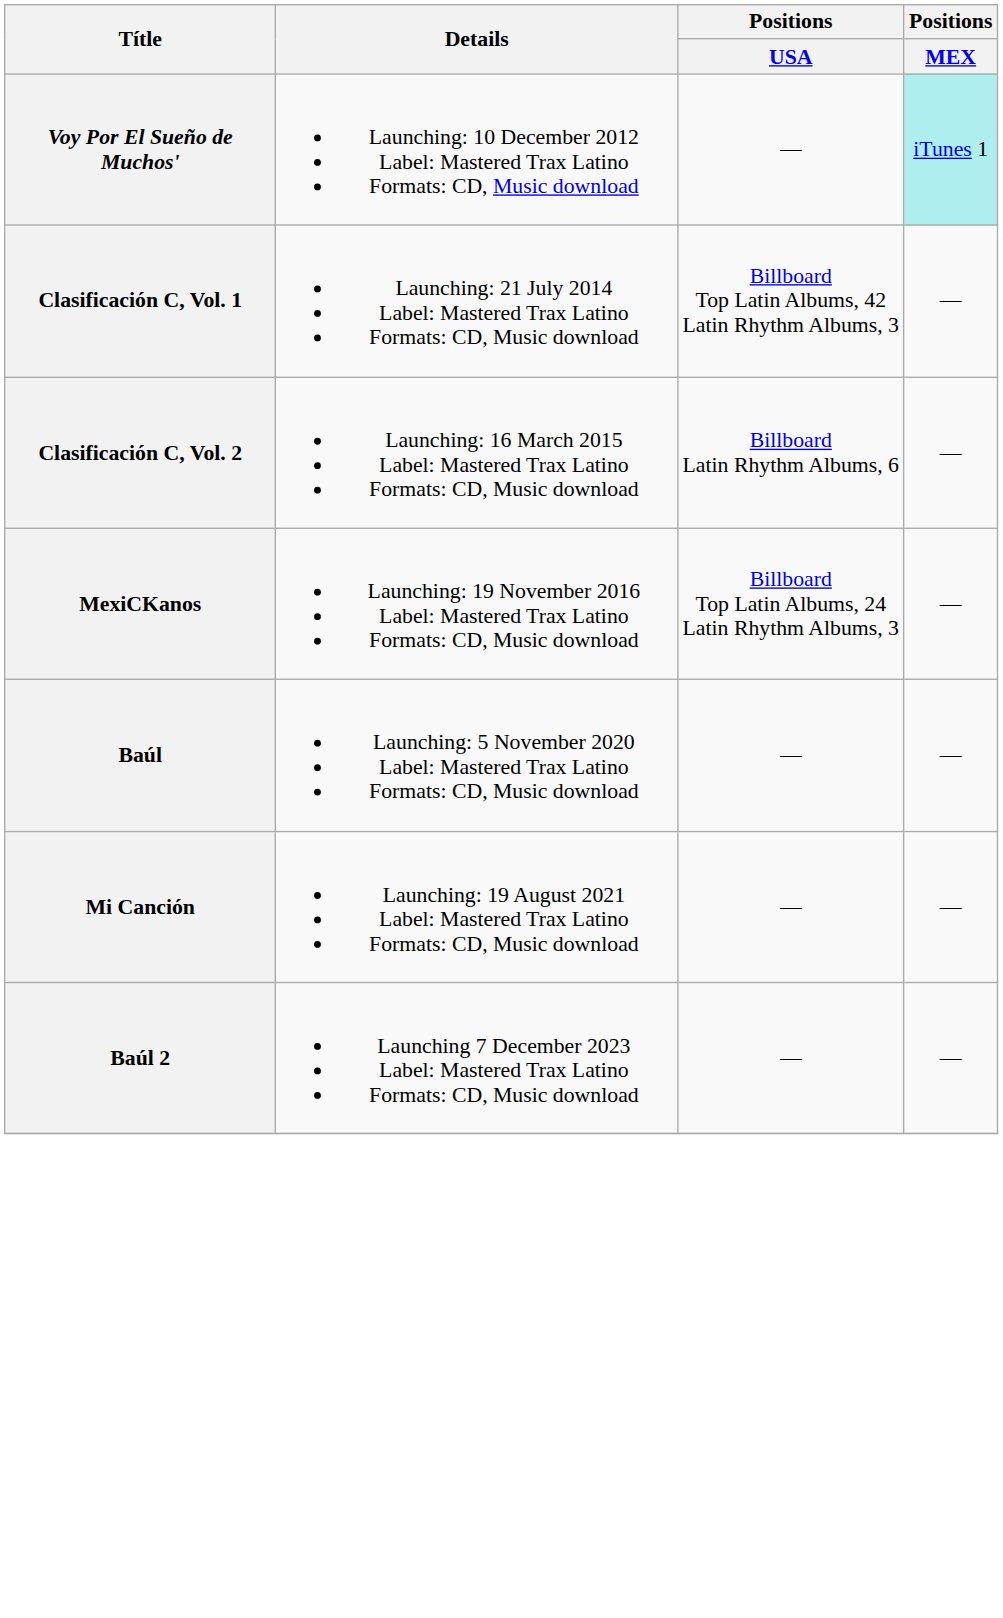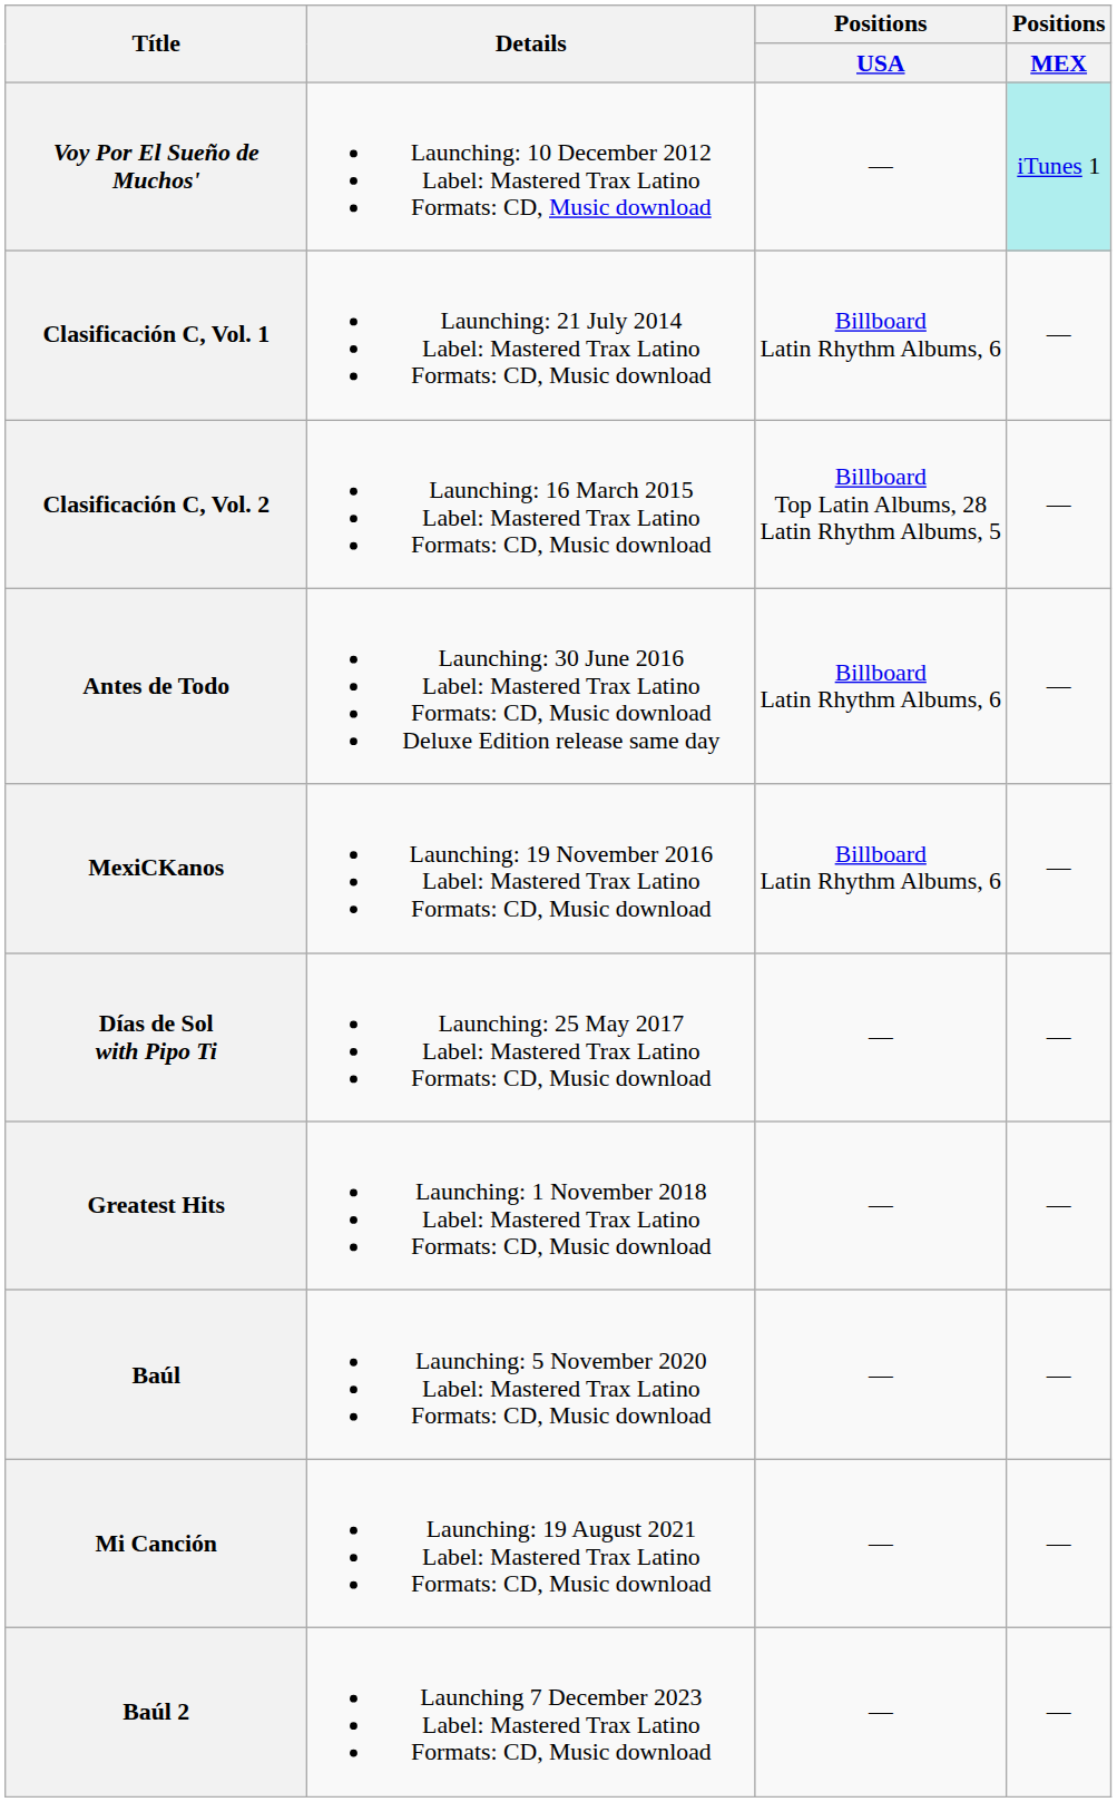Clasificación C, Vol. 1 | Positions / USA: Billboard Top Latin Albums, 42 Latin Rhythm Albums, 3 -> Billboard Latin Rhythm Albums, 6
Clasificación C, Vol. 2 | Positions / USA: Billboard Latin Rhythm Albums, 6 -> Billboard Top Latin Albums, 28 Latin Rhythm Albums, 5
+ row: Antes de Todo | Launching: 30 June 2016 Label: Mastered Trax Latino Formats: CD, Music download Deluxe Edition release same day | Billboard Latin Rhythm Albums, 6 | —
MexiCKanos | Positions / USA: Billboard Top Latin Albums, 24 Latin Rhythm Albums, 3 -> Billboard Latin Rhythm Albums, 6
+ row: Días de Sol with Pipo Ti | Launching: 25 May 2017 Label: Mastered Trax Latino Formats: CD, Music download | — | —
+ row: Greatest Hits | Launching: 1 November 2018 Label: Mastered Trax Latino Formats: CD, Music download | — | —
